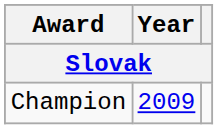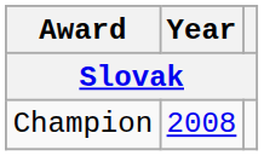Champion | Year: 2009 -> 2008
